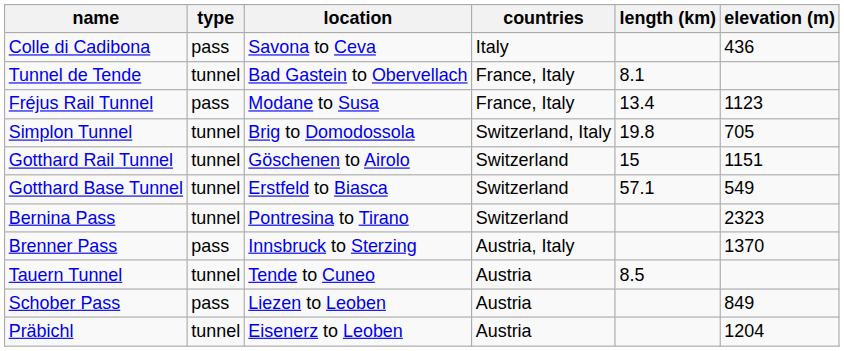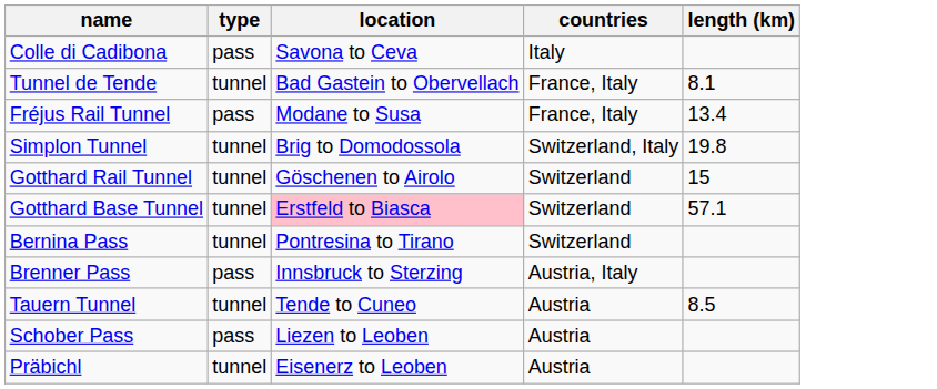- column: elevation (m) | 436 | 1123 | 705 | 1151 | 549 | 2323 | 1370 | 849 | 1204
Gotthard Base Tunnel | location: no background -> pink background
